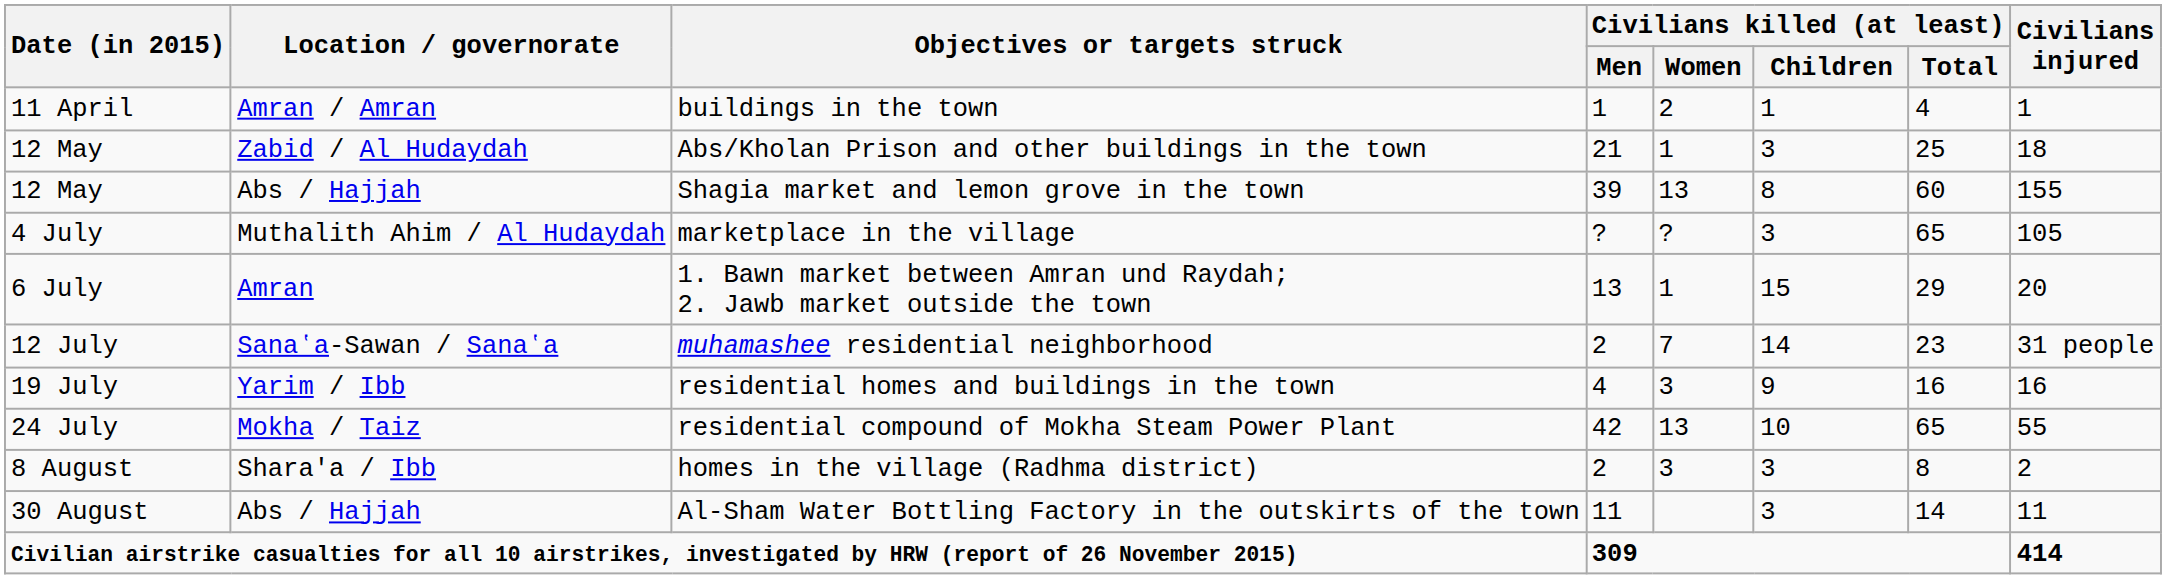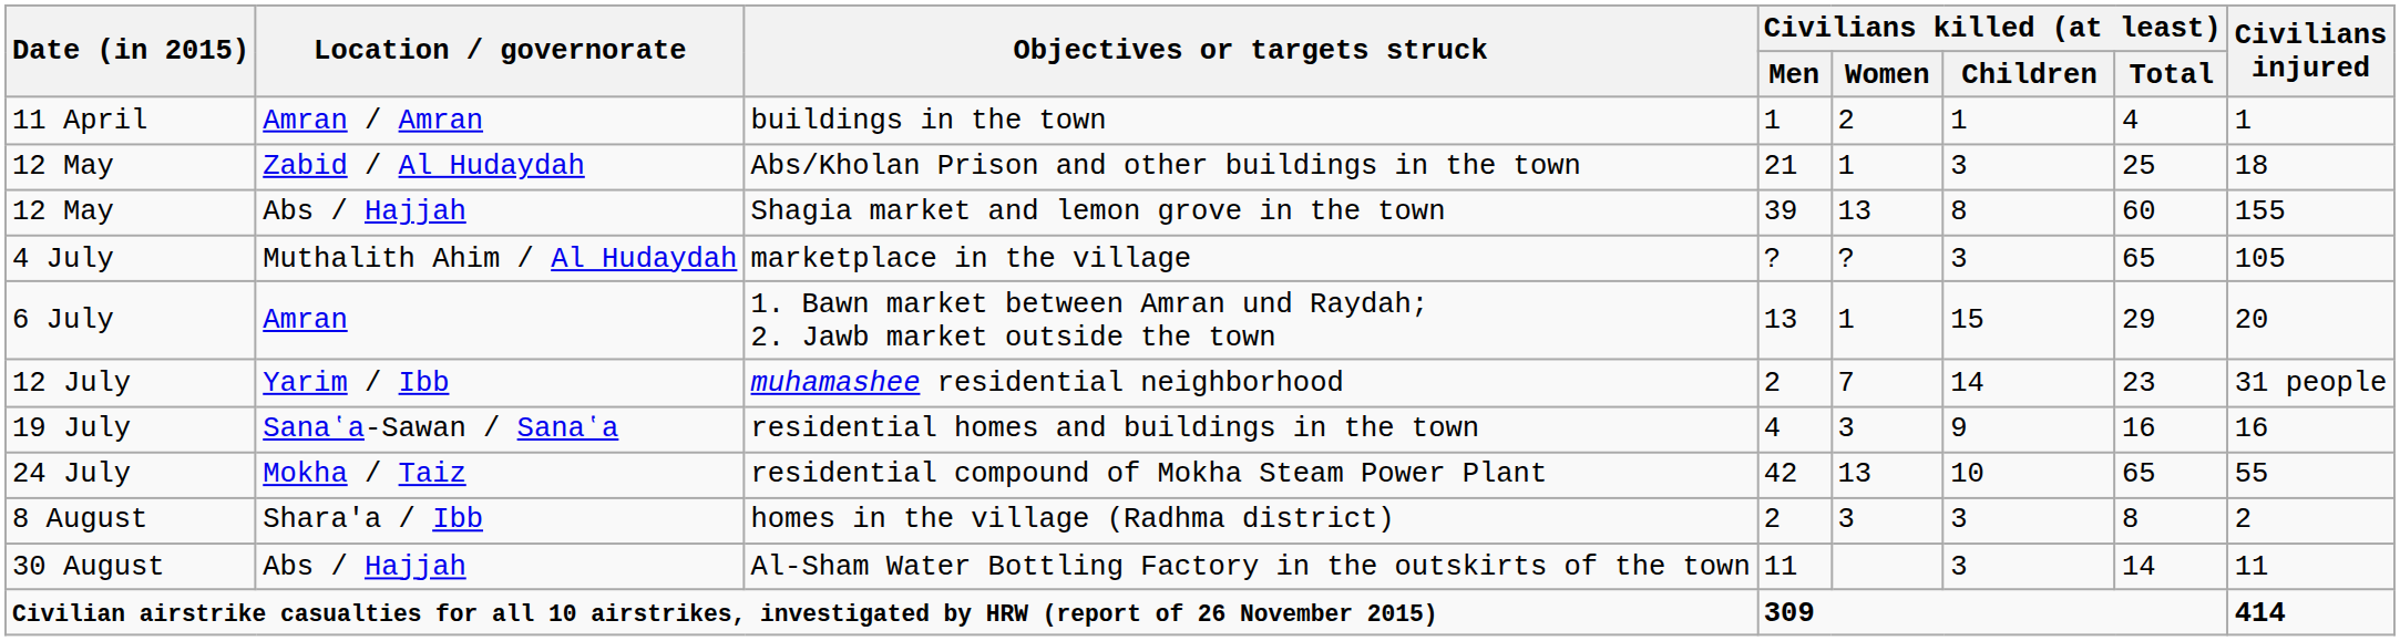muhamashee residential neighborhood | Location / governorate: Sanaʽa-Sawan / Sanaʽa -> Yarim / Ibb
residential homes and buildings in the town | Location / governorate: Yarim / Ibb -> Sanaʽa-Sawan / Sanaʽa
